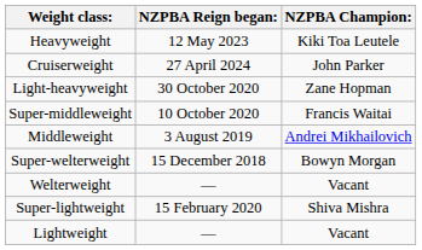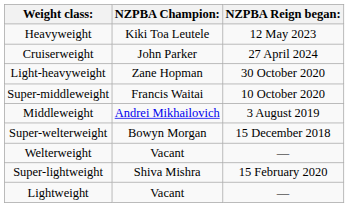columns swapped: NZPBA Champion: <-> NZPBA Reign began:
